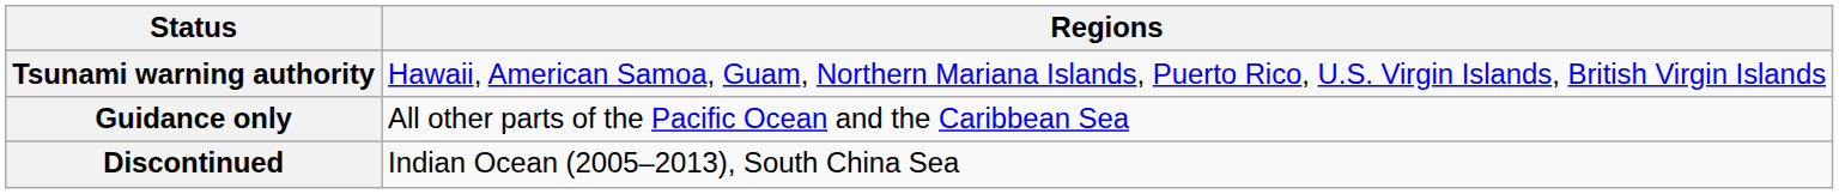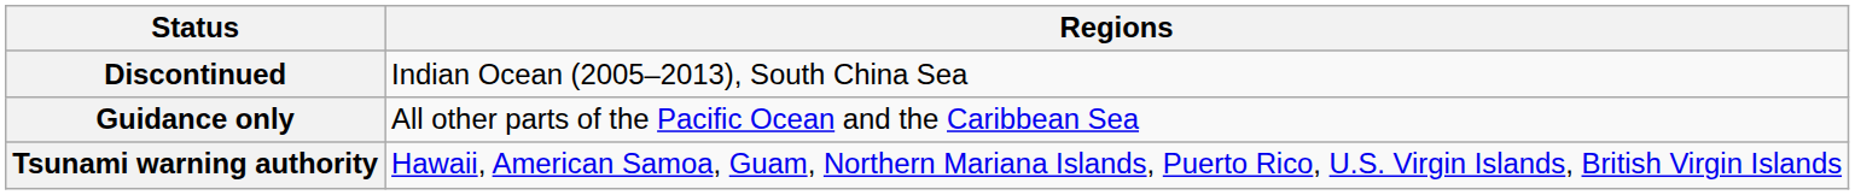rows swapped: Tsunami warning authority <-> Discontinued
